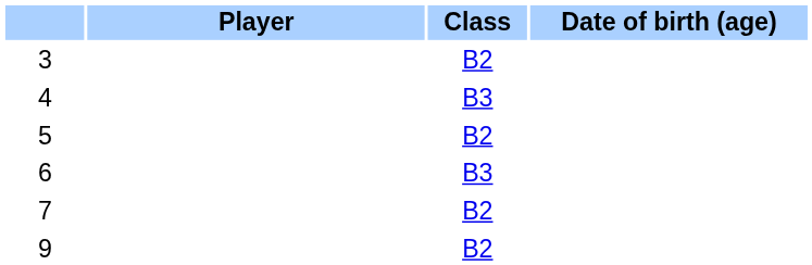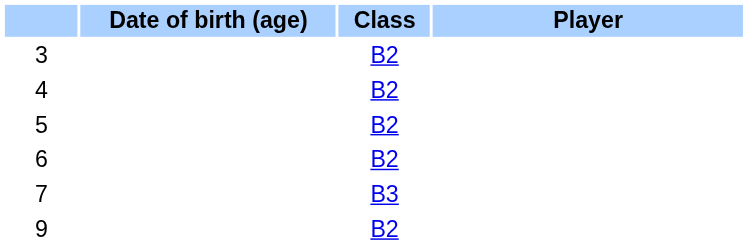columns swapped: Player <-> Date of birth (age)
4 | Class: B3 -> B2
6 | Class: B3 -> B2
7 | Class: B2 -> B3
